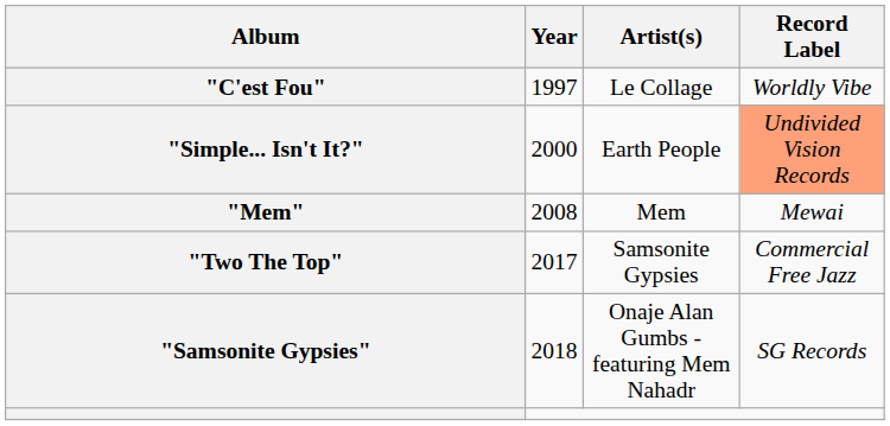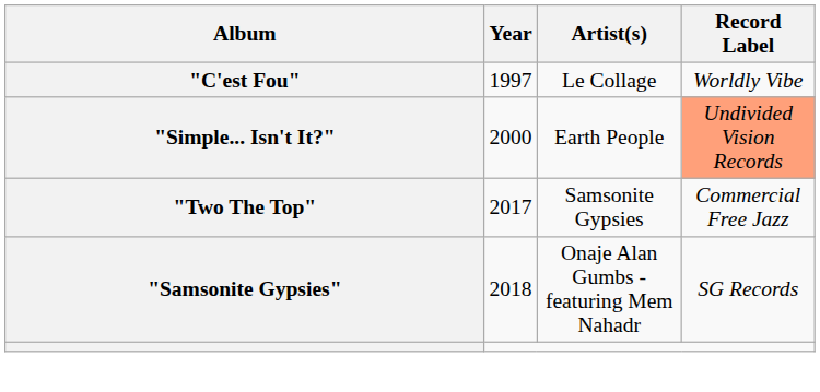- row: "Mem" | 2008 | Mem | Mewai
